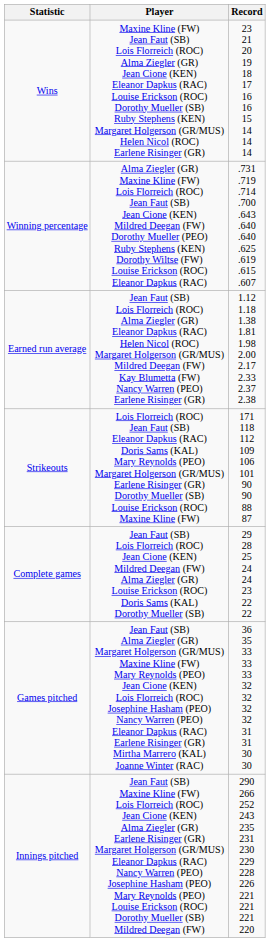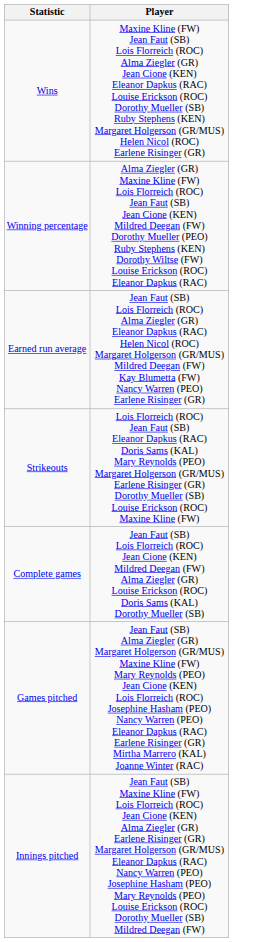- column: Record | 23 21 20 19 18 17 16 16 15 14 14 14 | .731 .719 .714 .700 .643 .640 .640 .625 .619 .615 .607 | 1.12 1.18 1.38 1.81 1.98 2.00 2.17 2.33 2.37 2.38 | 171 118 112 109 106 101 90 90 88 87 | 29 28 25 24 24 23 22 22 | 36 35 33 33 33 32 32 32 32 31 31 30 30 | 290 266 252 243 235 231 230 229 228 226 221 221 221 220
